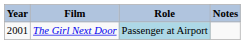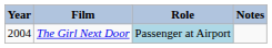The Girl Next Door | Year: 2001 -> 2004
